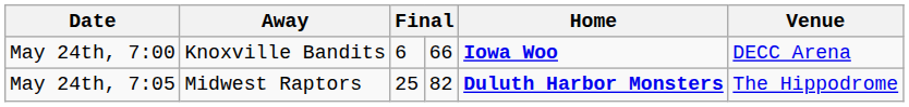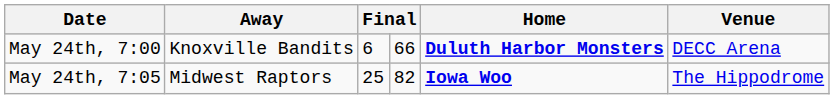May 24th, 7:00 | Home: Iowa Woo -> Duluth Harbor Monsters
May 24th, 7:05 | Home: Duluth Harbor Monsters -> Iowa Woo
